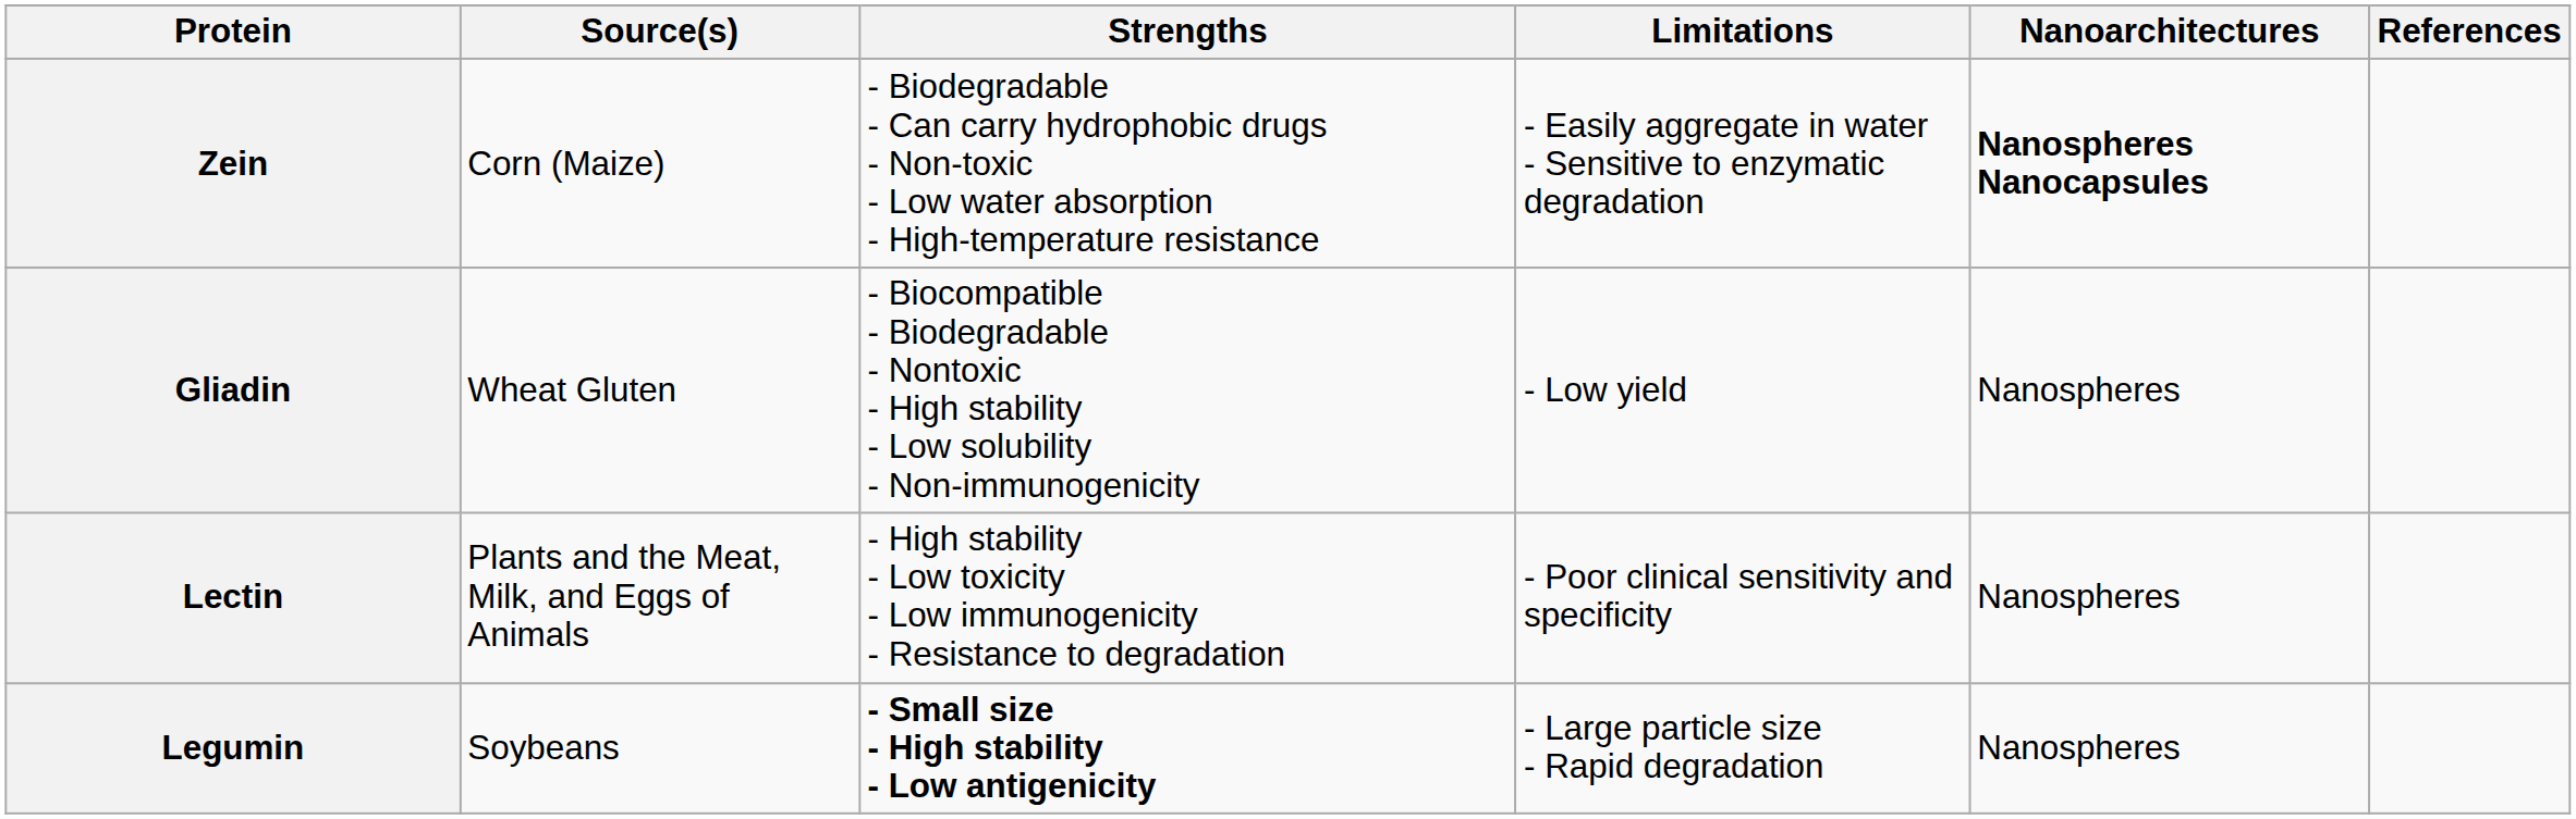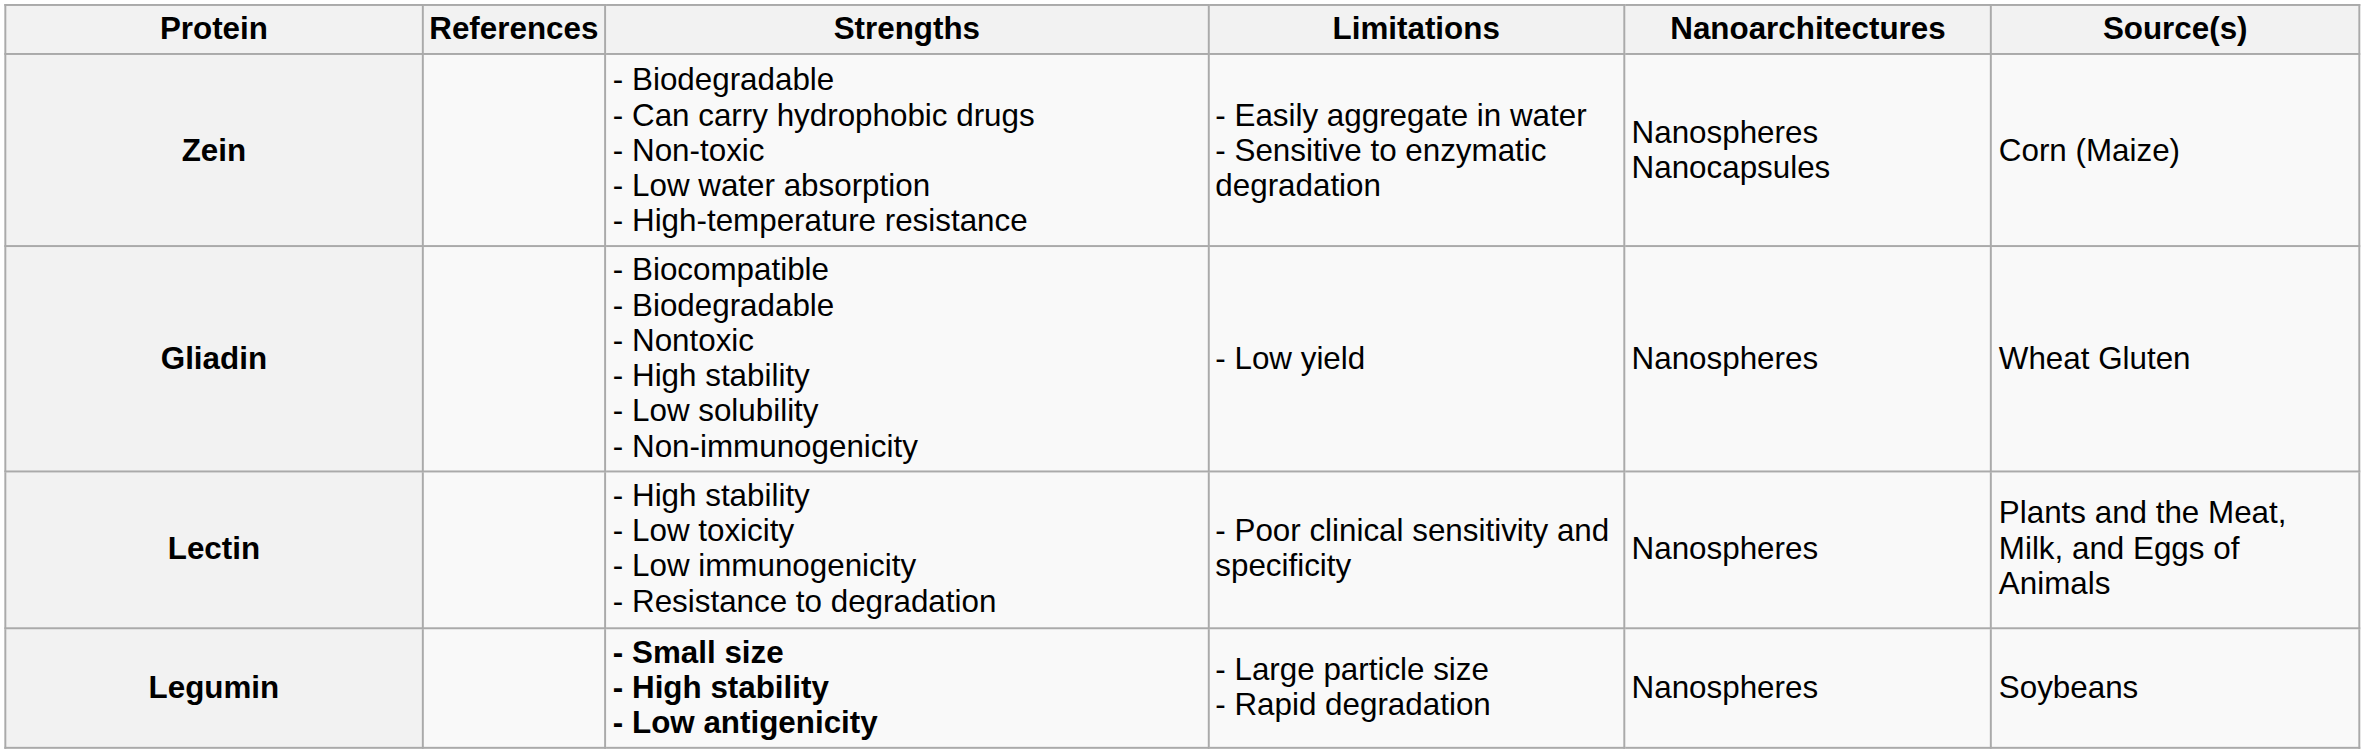columns swapped: Source(s) <-> References
Zein | Nanoarchitectures: bold -> normal
